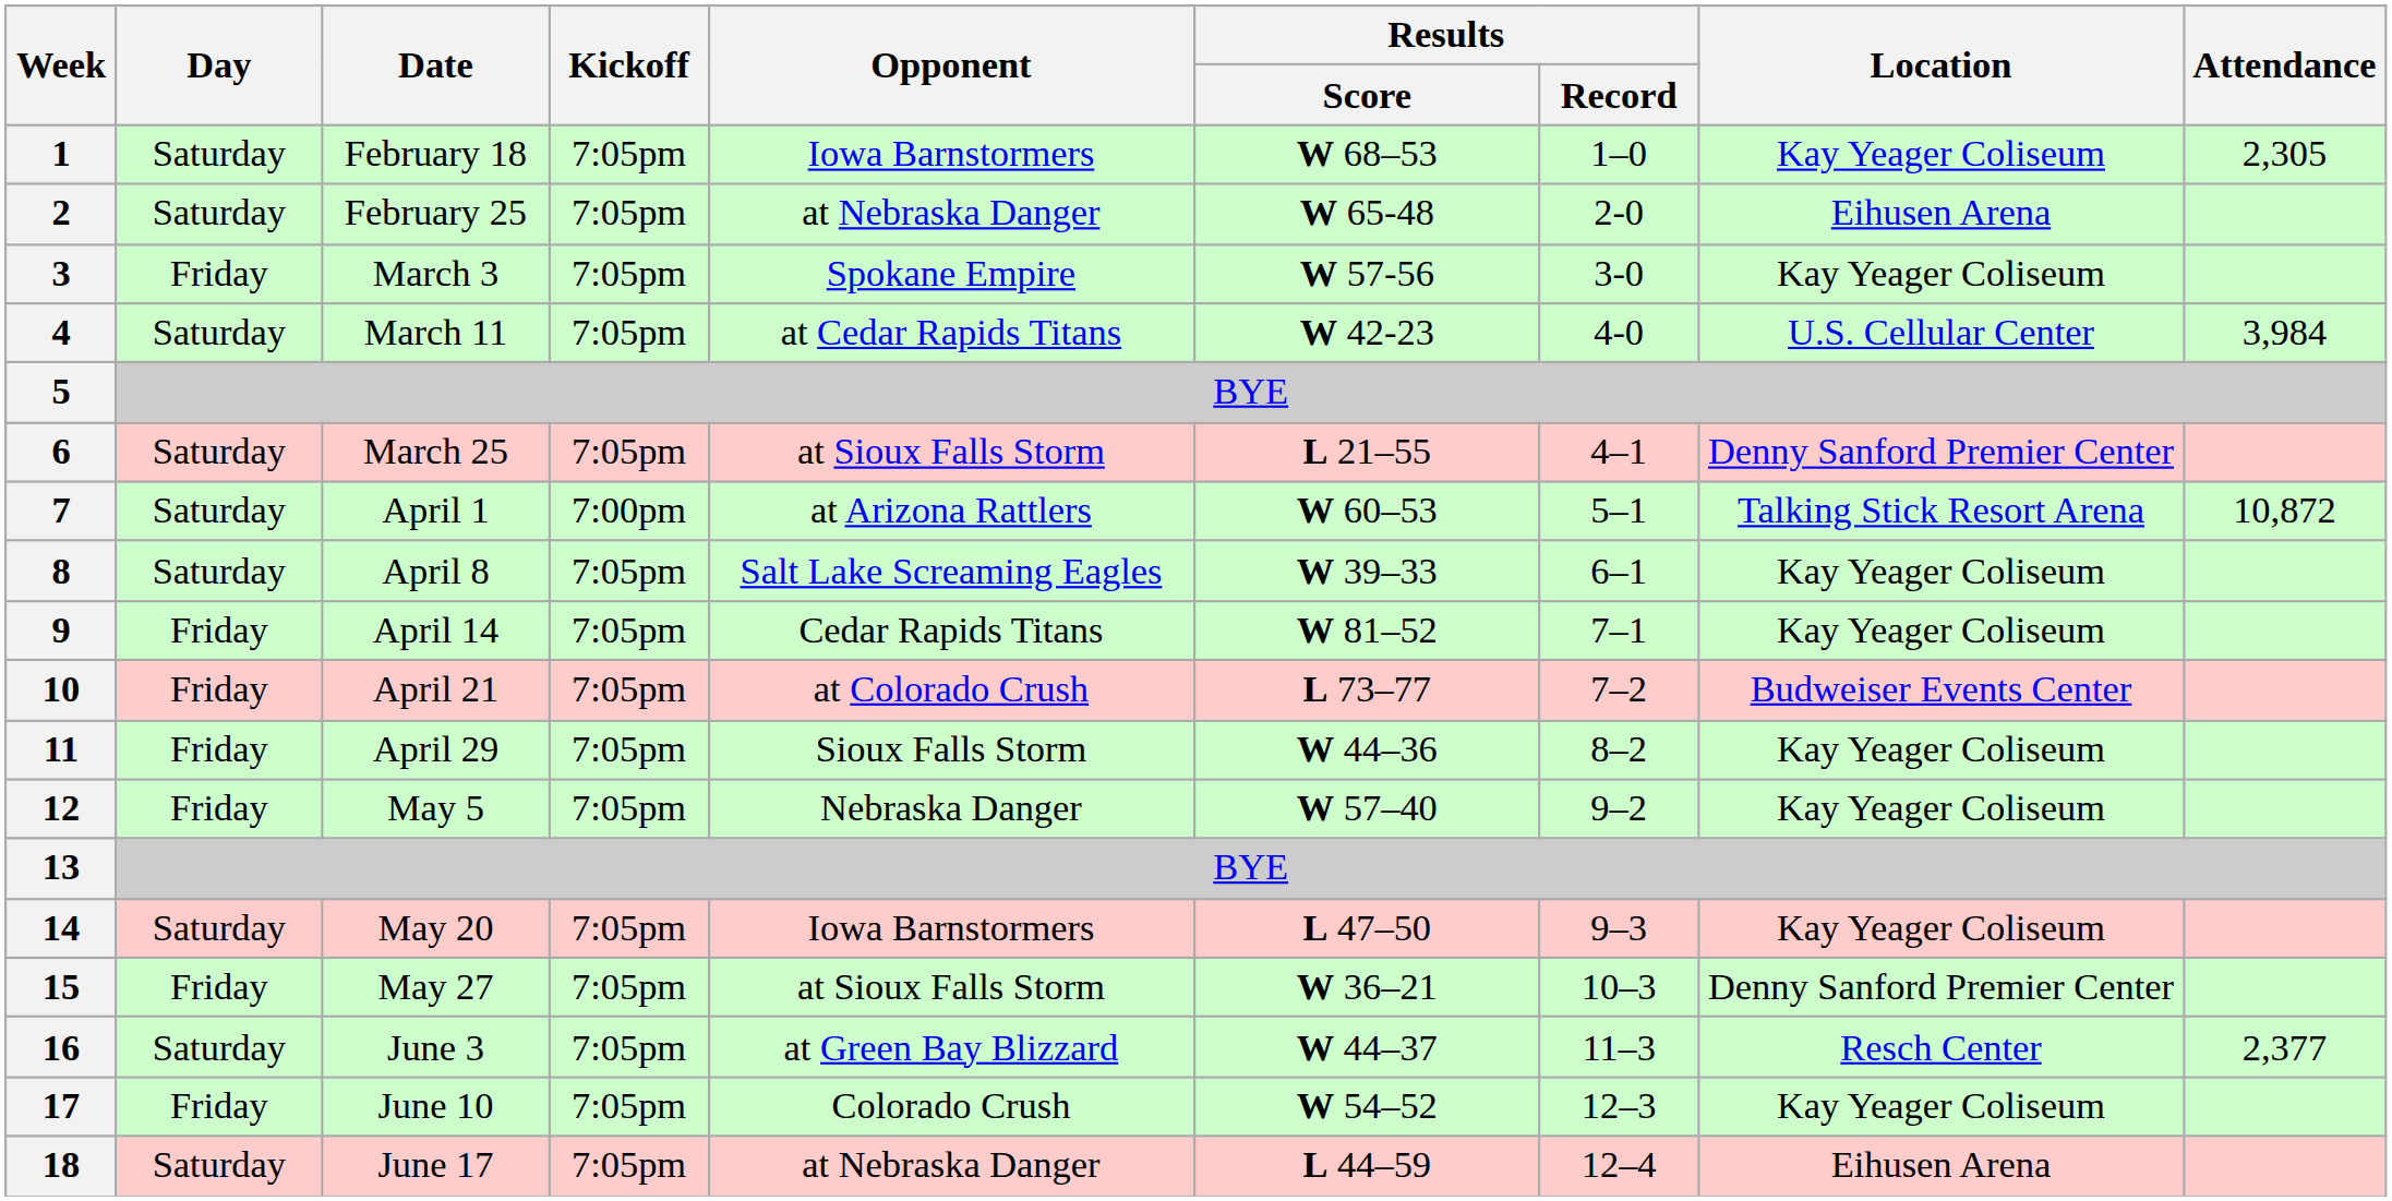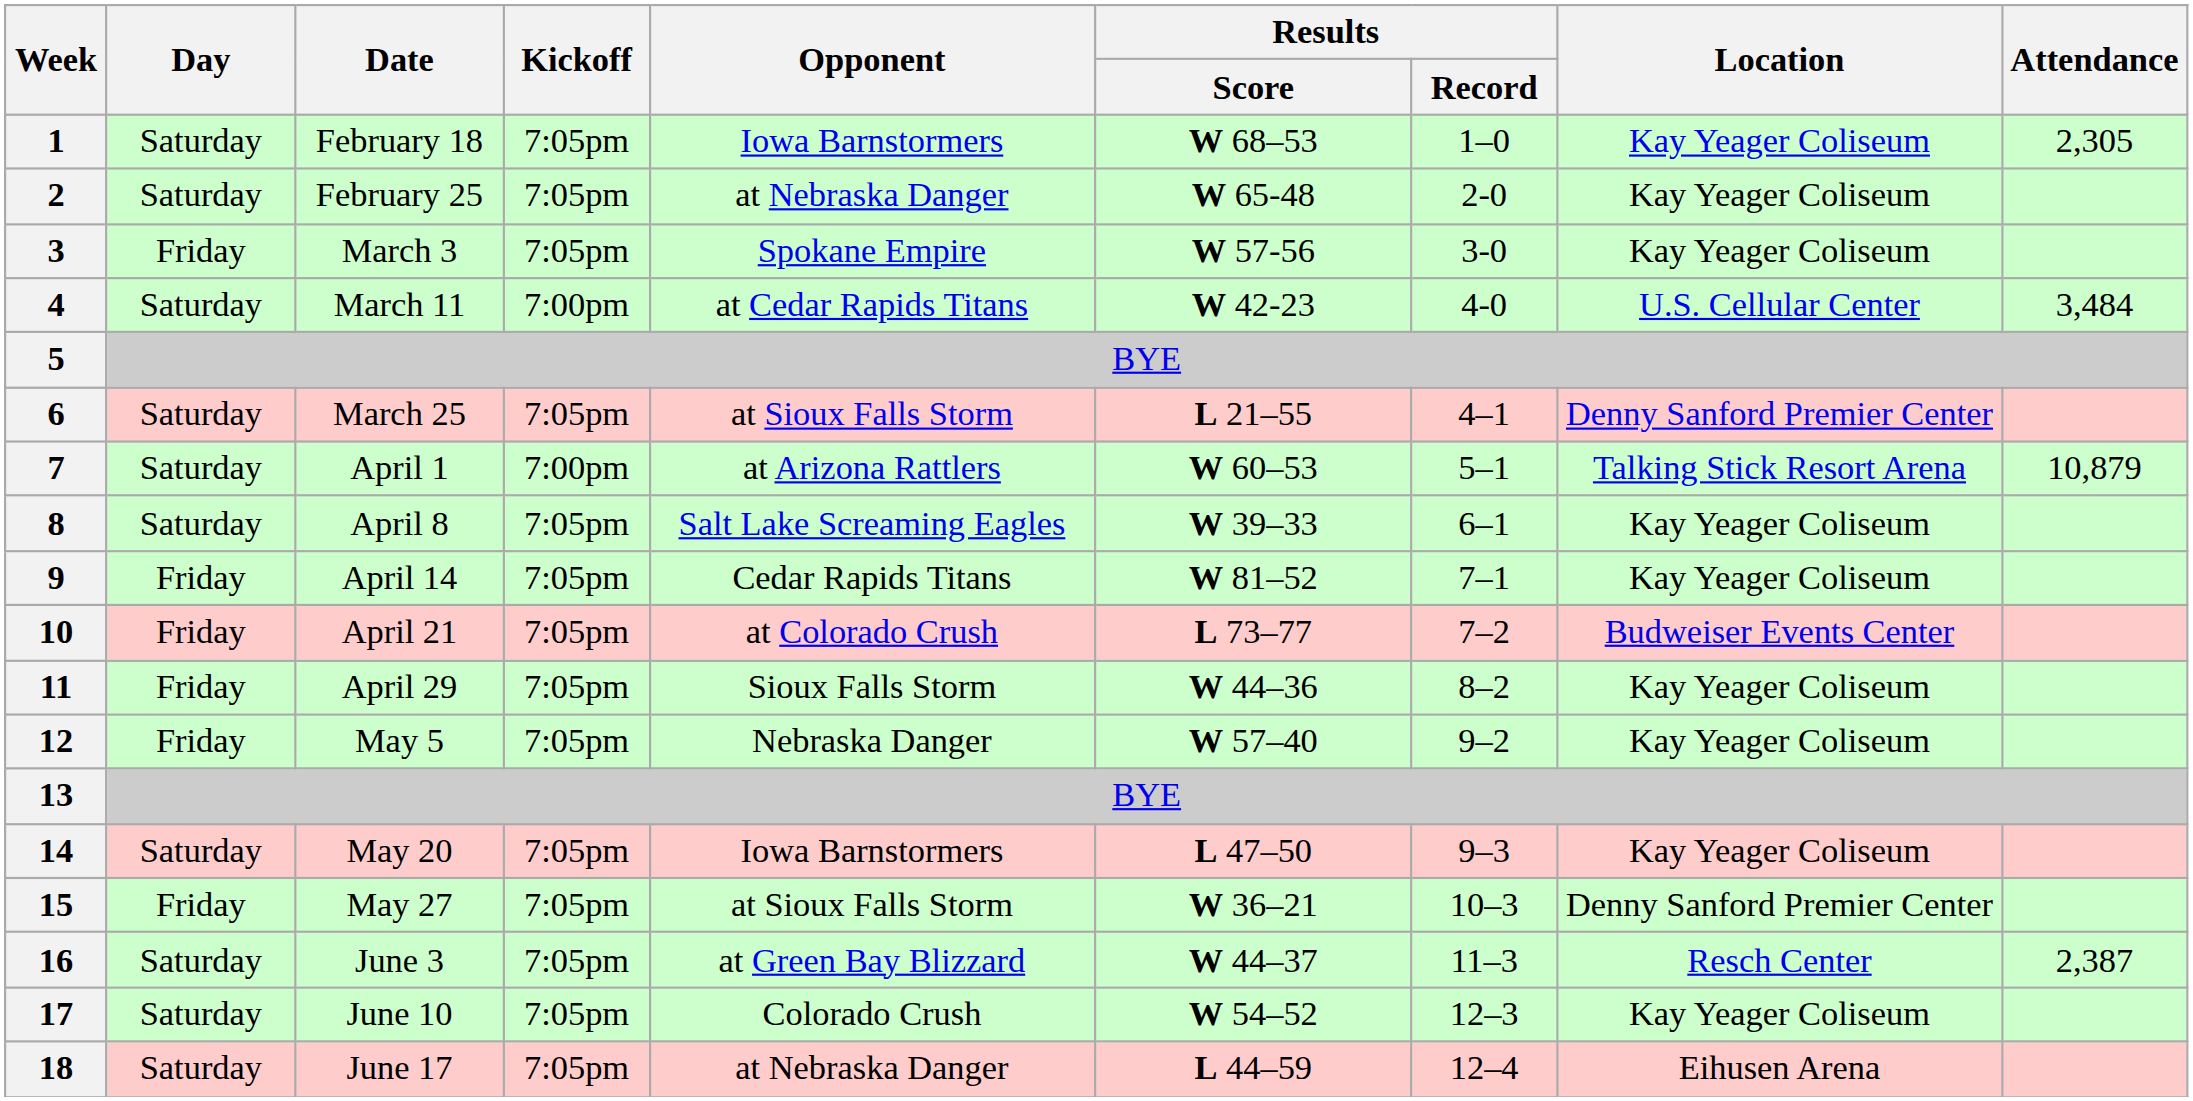2 | Location: Eihusen Arena -> Kay Yeager Coliseum
4 | Kickoff: 7:05pm -> 7:00pm
4 | Attendance: 3,984 -> 3,484
7 | Attendance: 10,872 -> 10,879
16 | Attendance: 2,377 -> 2,387
17 | Day: Friday -> Saturday
